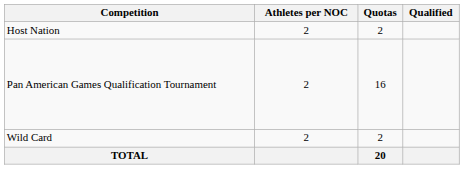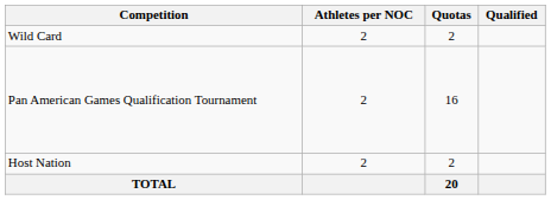rows swapped: Host Nation <-> Wild Card
